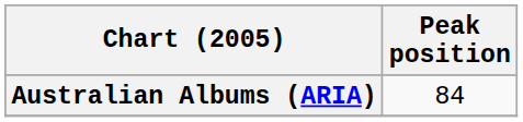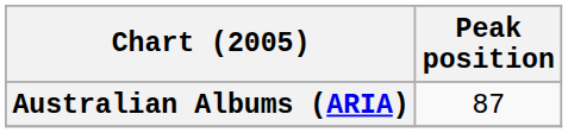Australian Albums (ARIA) | Peak position: 84 -> 87
